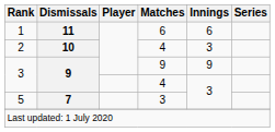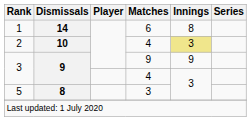1 | Dismissals: 11 -> 14
1 | Innings: 6 -> 8
2 | Innings: no background -> khaki background
5 | Dismissals: 7 -> 8
